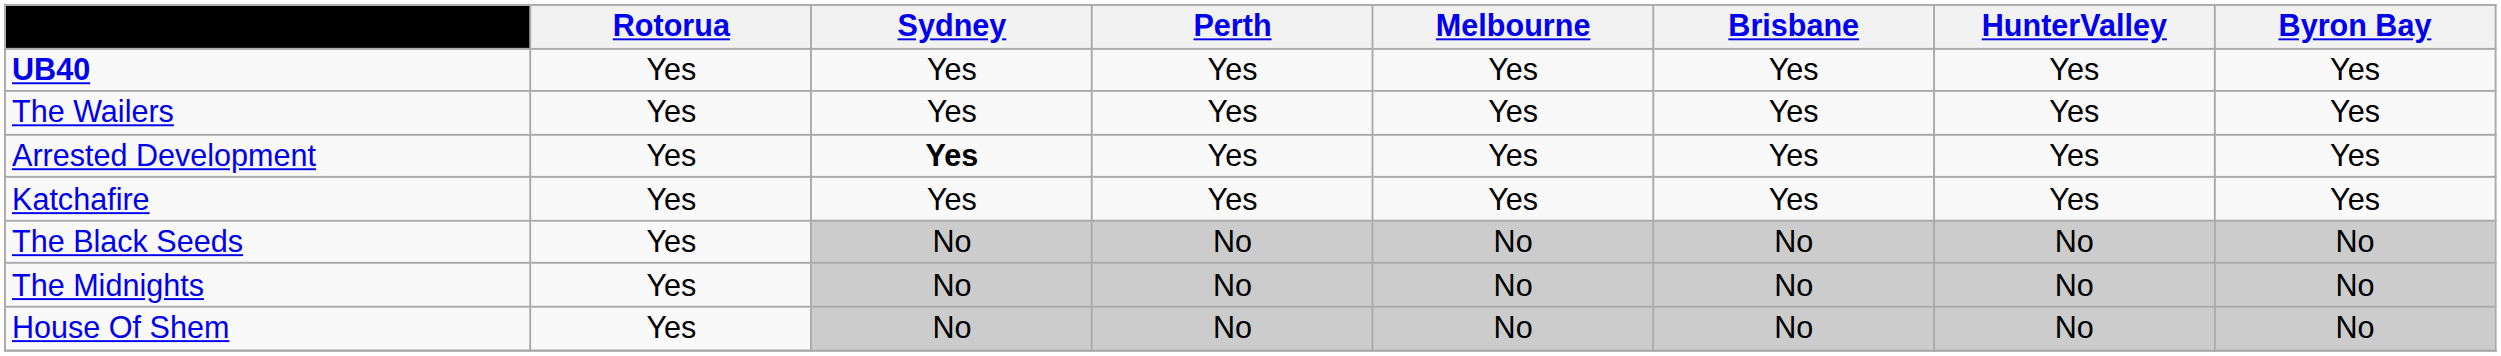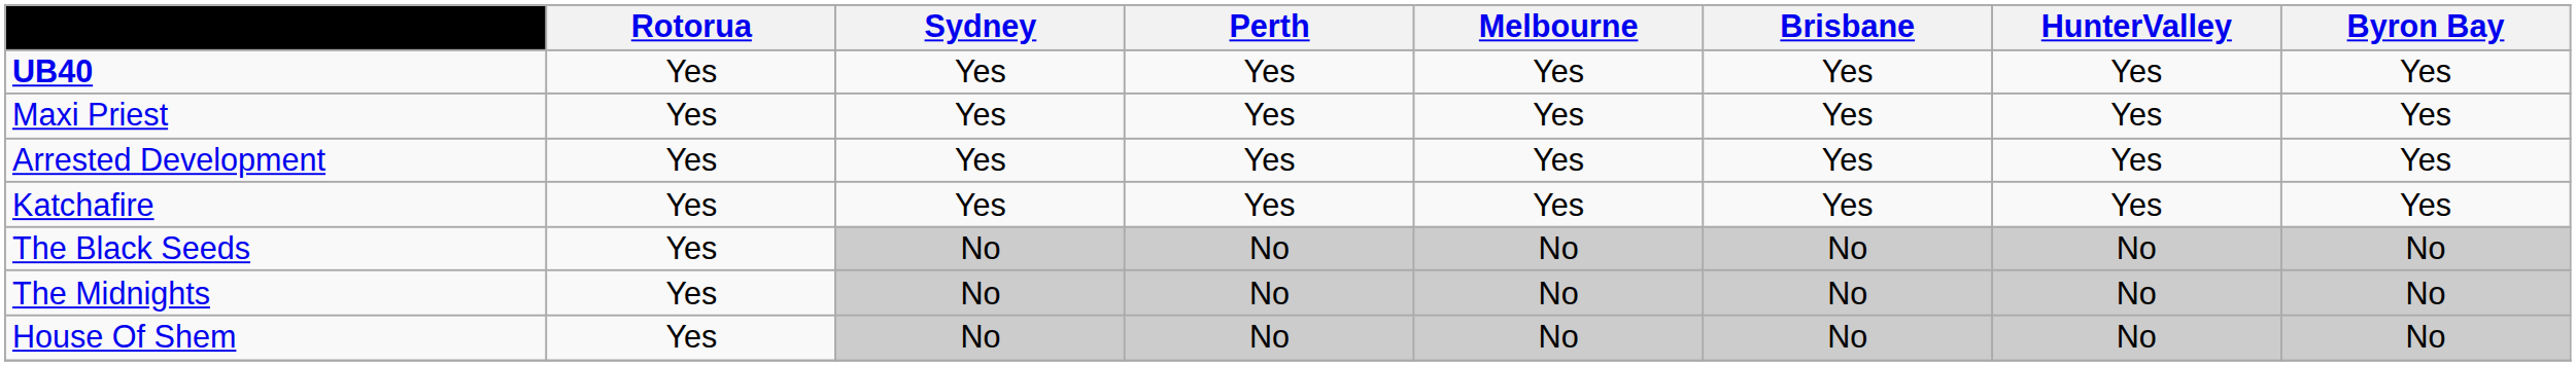+ row: Maxi Priest | Yes | Yes | Yes | Yes | Yes | Yes | Yes
- row: The Wailers | Yes | Yes | Yes | Yes | Yes | Yes | Yes
Arrested Development | Sydney: bold -> normal
